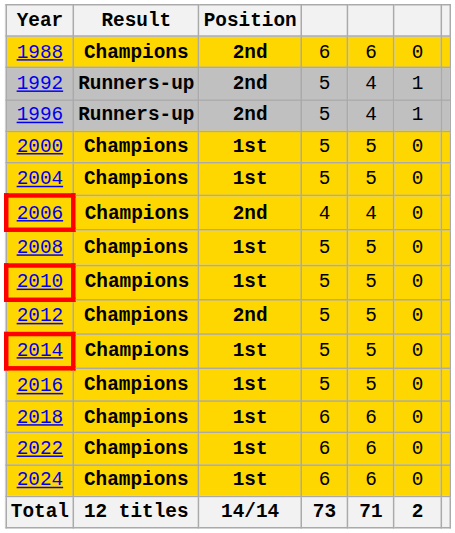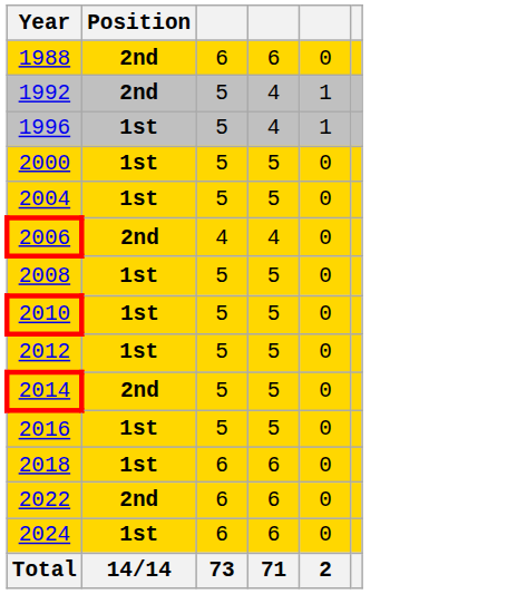- column: Result | Champions | Runners-up | Runners-up | Champions | Champions | Champions | Champions | Champions | Champions | Champions | Champions | Champions | Champions | Champions | 12 titles
1996 | Position: 2nd -> 1st
2012 | Position: 2nd -> 1st
2014 | Position: 1st -> 2nd
2022 | Position: 1st -> 2nd
